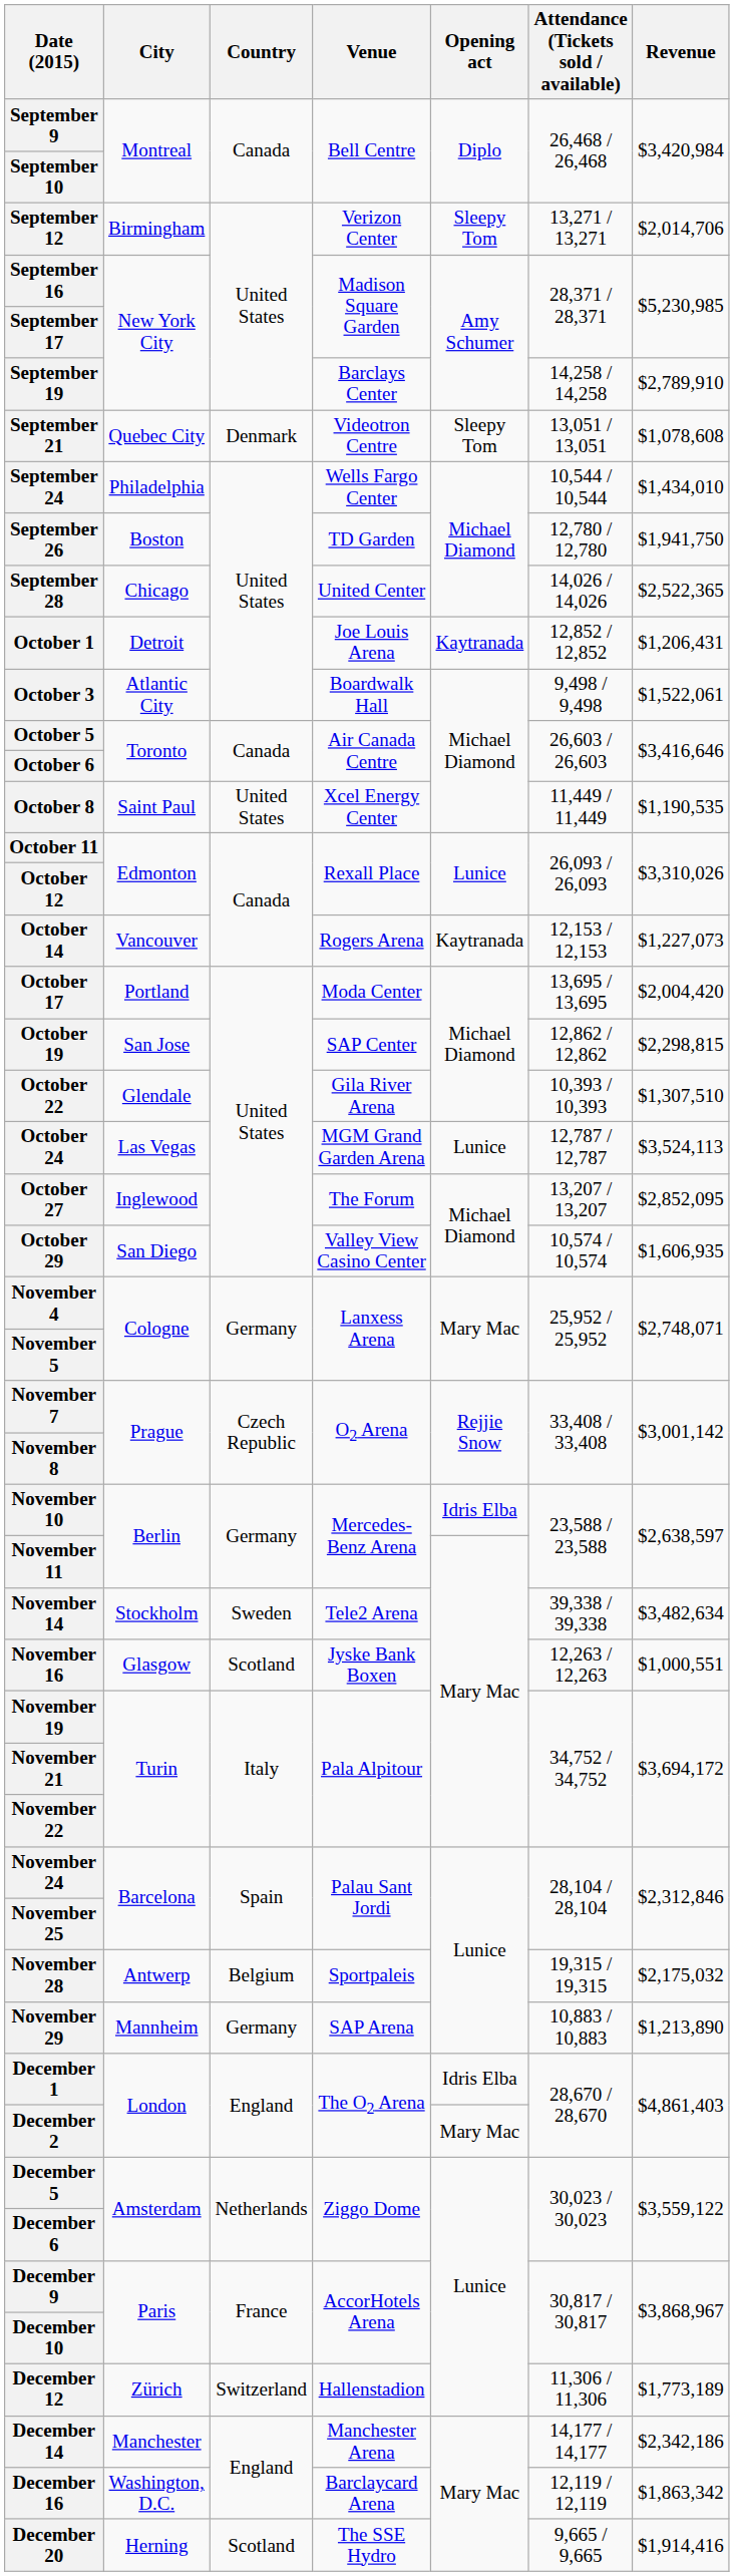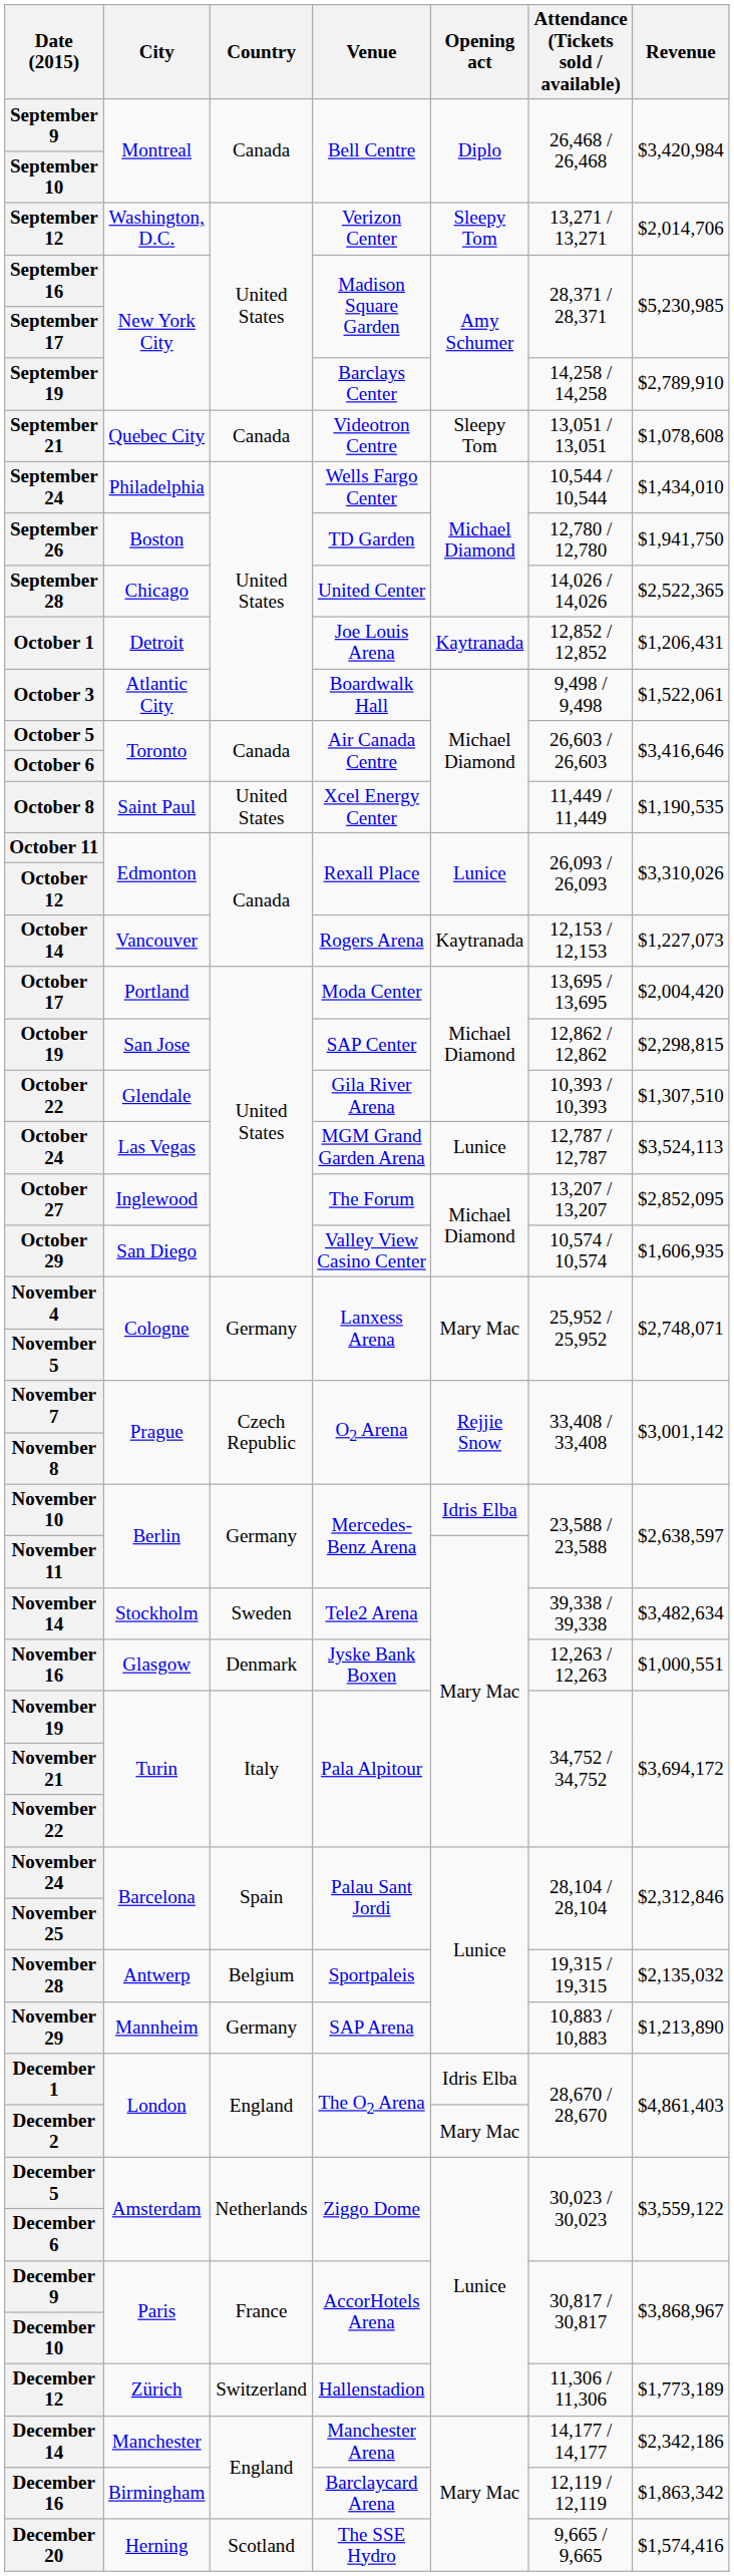September 12 | City: Birmingham -> Washington, D.C.
September 21 | Country: Denmark -> Canada
November 16 | Country: Scotland -> Denmark
November 28 | Revenue: $2,175,032 -> $2,135,032
December 16 | City: Washington, D.C. -> Birmingham
December 20 | Revenue: $1,914,416 -> $1,574,416
